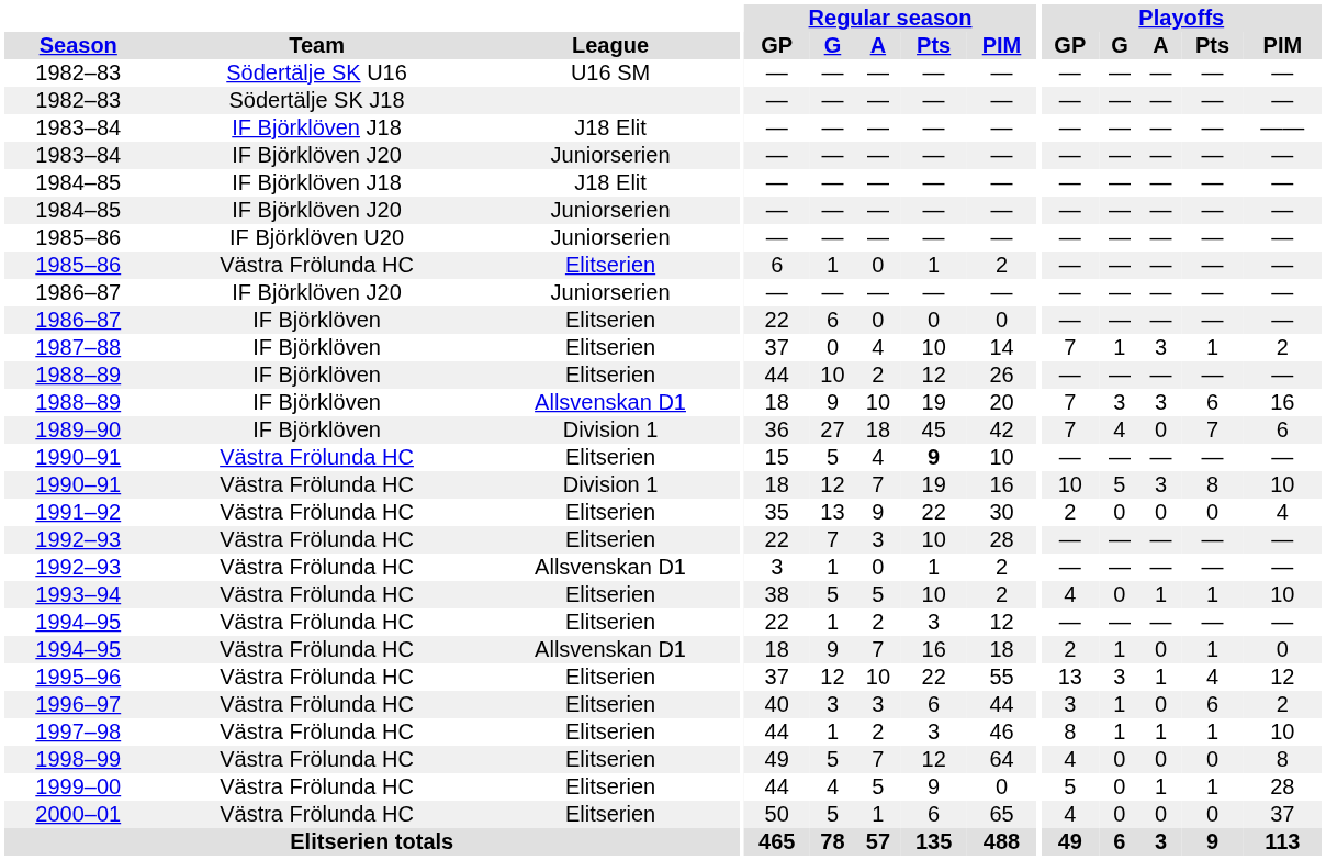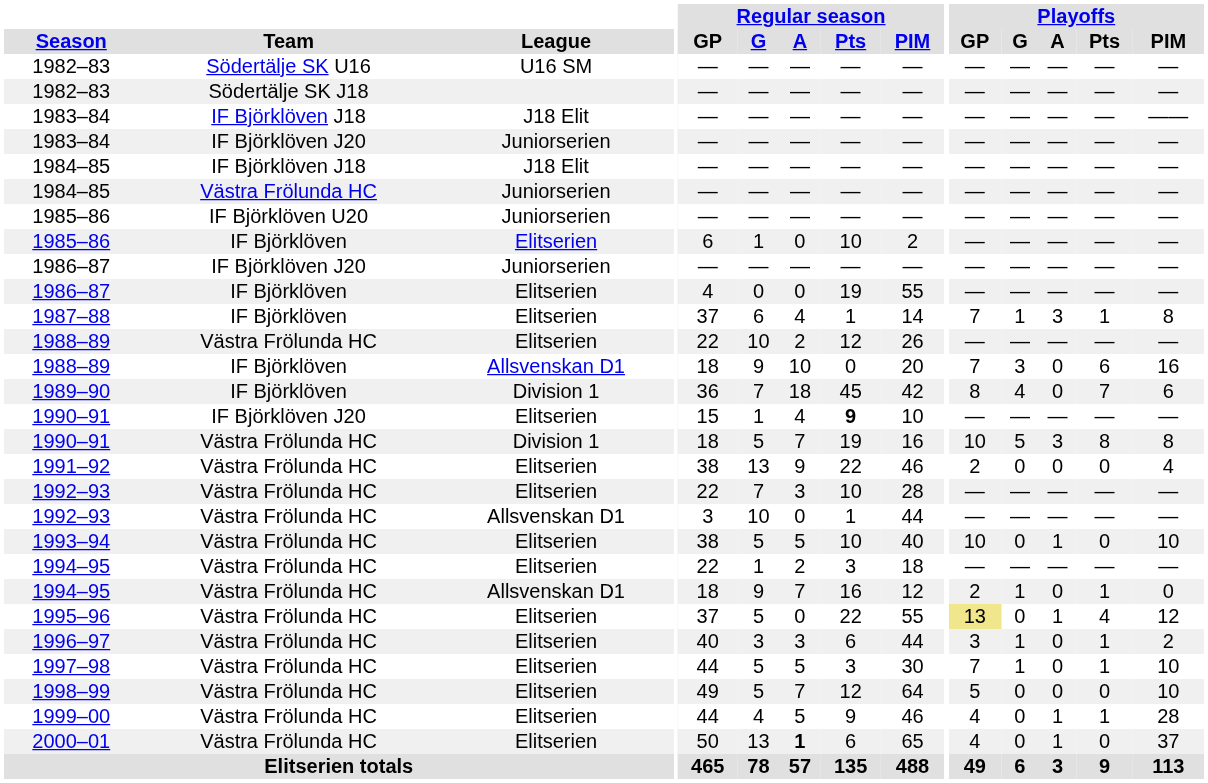1984–85 / Juniorserien | Team: IF Björklöven J20 -> Västra Frölunda HC
1985–86 / Elitserien | Team: Västra Frölunda HC -> IF Björklöven
1985–86 / Elitserien | Regular season / Pts: 1 -> 10
1986–87 / Elitserien | Regular season / GP: 22 -> 4
1986–87 / Elitserien | Regular season / G: 6 -> 0
1986–87 / Elitserien | Regular season / Pts: 0 -> 19
1986–87 / Elitserien | Regular season / PIM: 0 -> 55
1987–88 | Regular season / G: 0 -> 6
1987–88 | Regular season / Pts: 10 -> 1
1987–88 | Playoffs / PIM: 2 -> 8
1988–89 / Elitserien | Team: IF Björklöven -> Västra Frölunda HC
1988–89 / Elitserien | Regular season / GP: 44 -> 22
1988–89 / Allsvenskan D1 | Regular season / Pts: 19 -> 0
1988–89 / Allsvenskan D1 | Playoffs / A: 3 -> 0
1989–90 | Regular season / G: 27 -> 7
1989–90 | Playoffs / GP: 7 -> 8
1990–91 / Elitserien | Team: Västra Frölunda HC -> IF Björklöven J20
1990–91 / Elitserien | Regular season / G: 5 -> 1
1990–91 / Division 1 | Regular season / G: 12 -> 5
1990–91 / Division 1 | Playoffs / PIM: 10 -> 8
1991–92 | Regular season / GP: 35 -> 38
1991–92 | Regular season / PIM: 30 -> 46
1992–93 / Allsvenskan D1 | Regular season / G: 1 -> 10
1992–93 / Allsvenskan D1 | Regular season / PIM: 2 -> 44
1993–94 | Regular season / PIM: 2 -> 40
1993–94 | Playoffs / GP: 4 -> 10
1993–94 | Playoffs / Pts: 1 -> 0
1994–95 / Elitserien | Regular season / PIM: 12 -> 18
1994–95 / Allsvenskan D1 | Regular season / PIM: 18 -> 12
1995–96 | Regular season / G: 12 -> 5
1995–96 | Regular season / A: 10 -> 0
1995–96 | Playoffs / GP: no background -> khaki background
1995–96 | Playoffs / G: 3 -> 0
1996–97 | Playoffs / Pts: 6 -> 1
1997–98 | Regular season / G: 1 -> 5
1997–98 | Regular season / A: 2 -> 5
1997–98 | Regular season / PIM: 46 -> 30
1997–98 | Playoffs / GP: 8 -> 7
1997–98 | Playoffs / A: 1 -> 0
1998–99 | Playoffs / GP: 4 -> 5
1998–99 | Playoffs / PIM: 8 -> 10
1999–00 | Regular season / PIM: 0 -> 46
1999–00 | Playoffs / GP: 5 -> 4
2000–01 | Regular season / G: 5 -> 13
2000–01 | Regular season / A: normal -> bold
2000–01 | Playoffs / A: 0 -> 1
